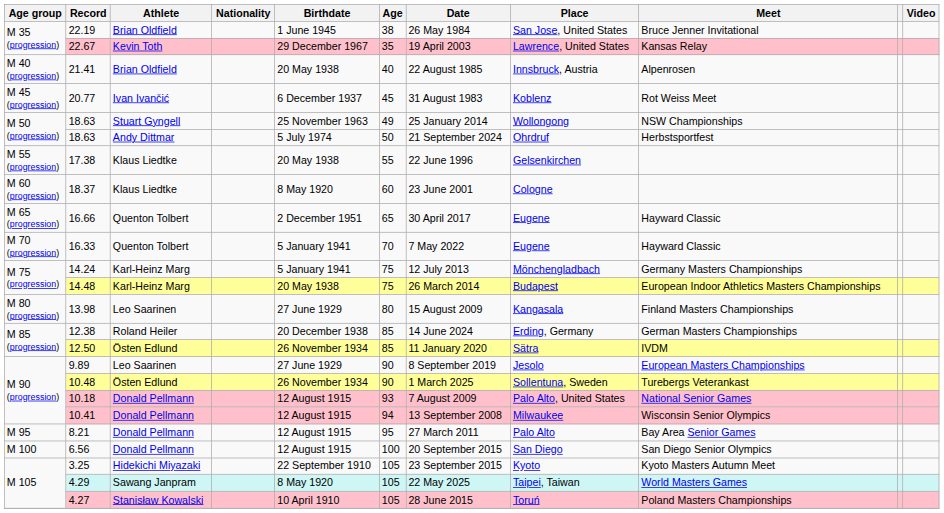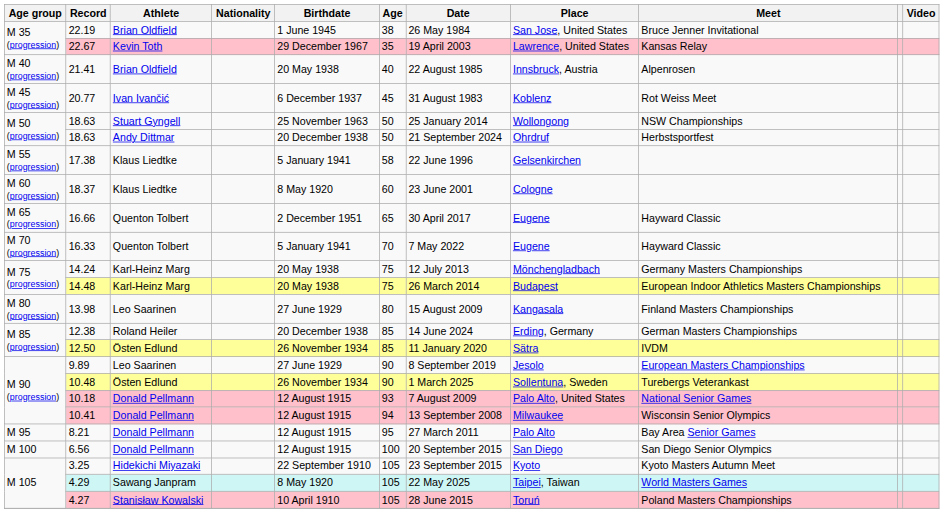18.63 / Stuart Gyngell | Age: 49 -> 50
18.63 / Andy Dittmar | Birthdate: 5 July 1974 -> 20 December 1938
17.38 | Birthdate: 20 May 1938 -> 5 January 1941
17.38 | Age: 55 -> 58
14.24 | Birthdate: 5 January 1941 -> 20 May 1938
